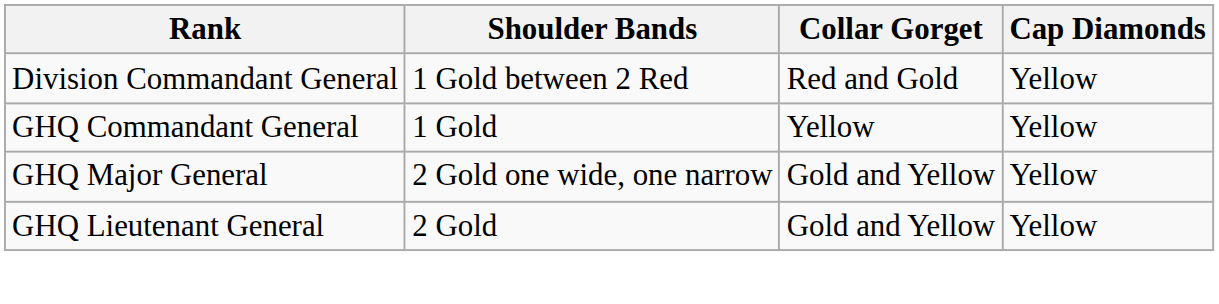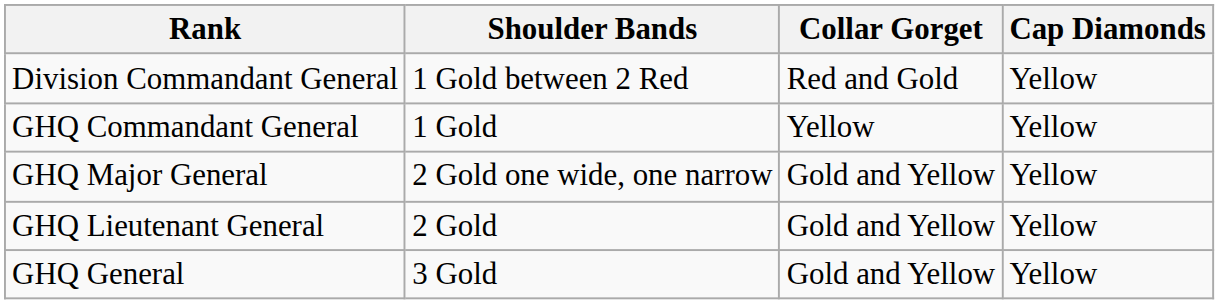+ row: GHQ General | 3 Gold | Gold and Yellow | Yellow
